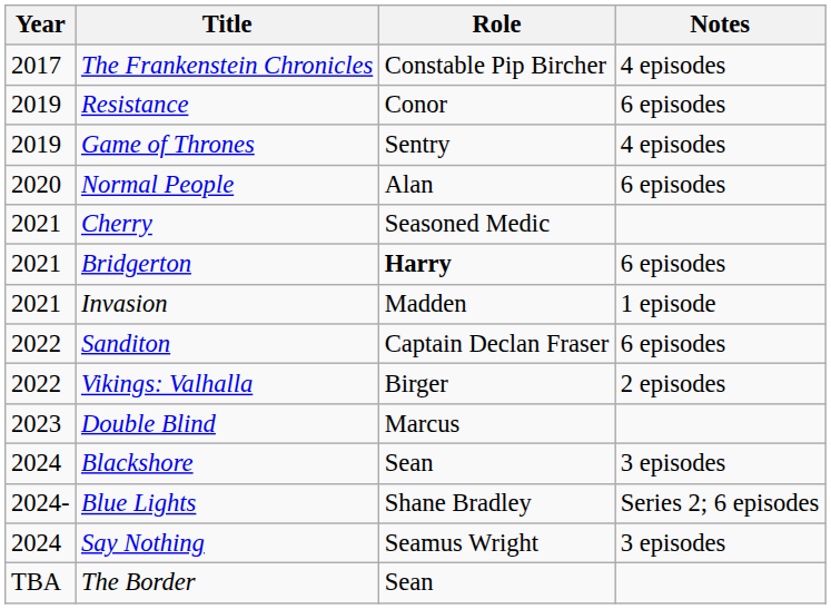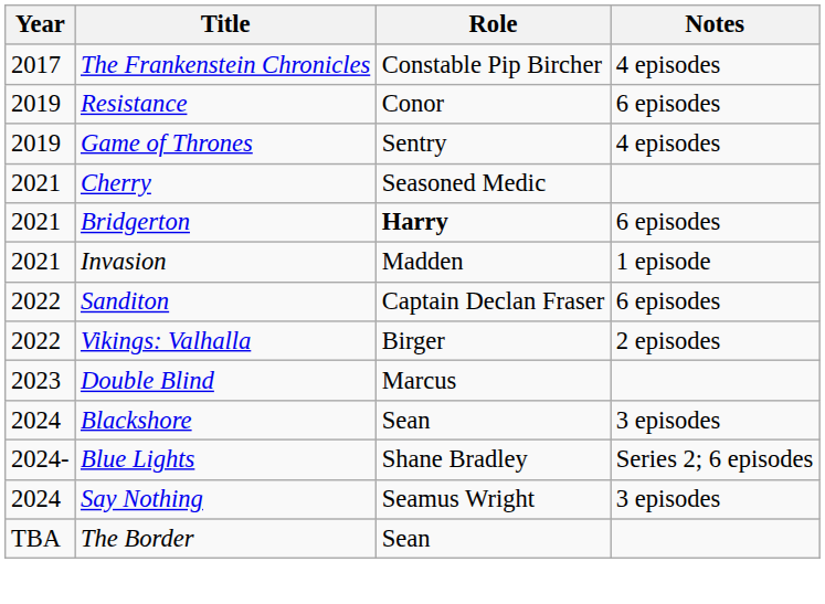- row: 2020 | Normal People | Alan | 6 episodes
